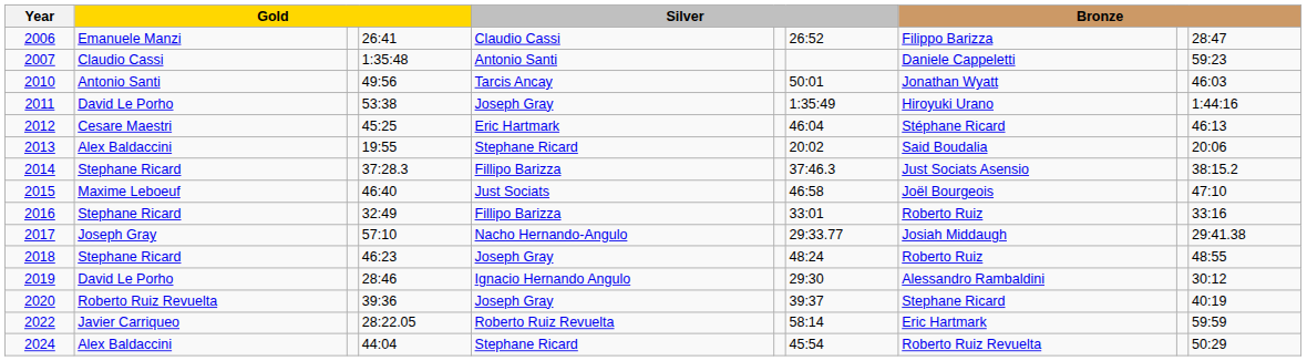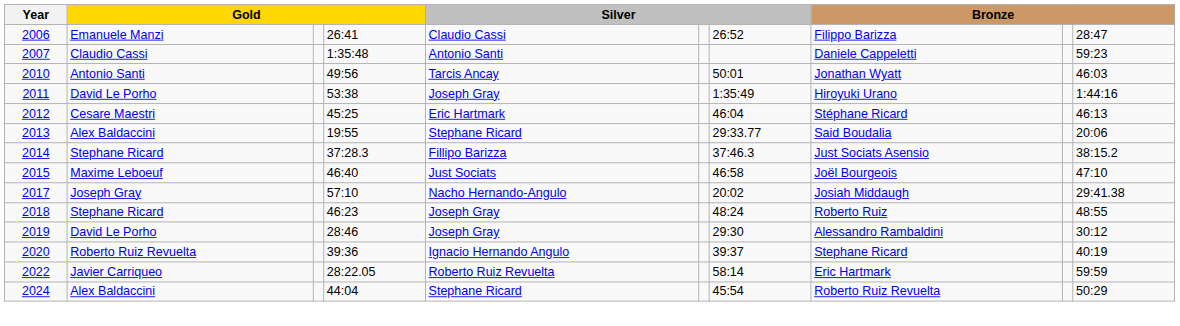2013 | column 7: 20:02 -> 29:33.77
- row: 2016 | Stephane Ricard | 32:49 | Fillipo Barizza | 33:01 | Roberto Ruiz | 33:16
2017 | column 7: 29:33.77 -> 20:02
2019 | column 5: Ignacio Hernando Angulo -> Joseph Gray
2020 | column 5: Joseph Gray -> Ignacio Hernando Angulo
